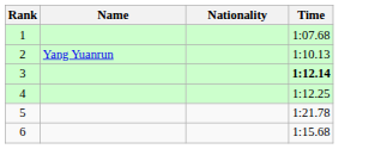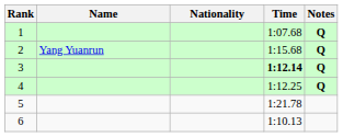+ column: Notes | Q | Q | Q | Q
2 | Time: 1:10.13 -> 1:15.68
6 | Time: 1:15.68 -> 1:10.13
